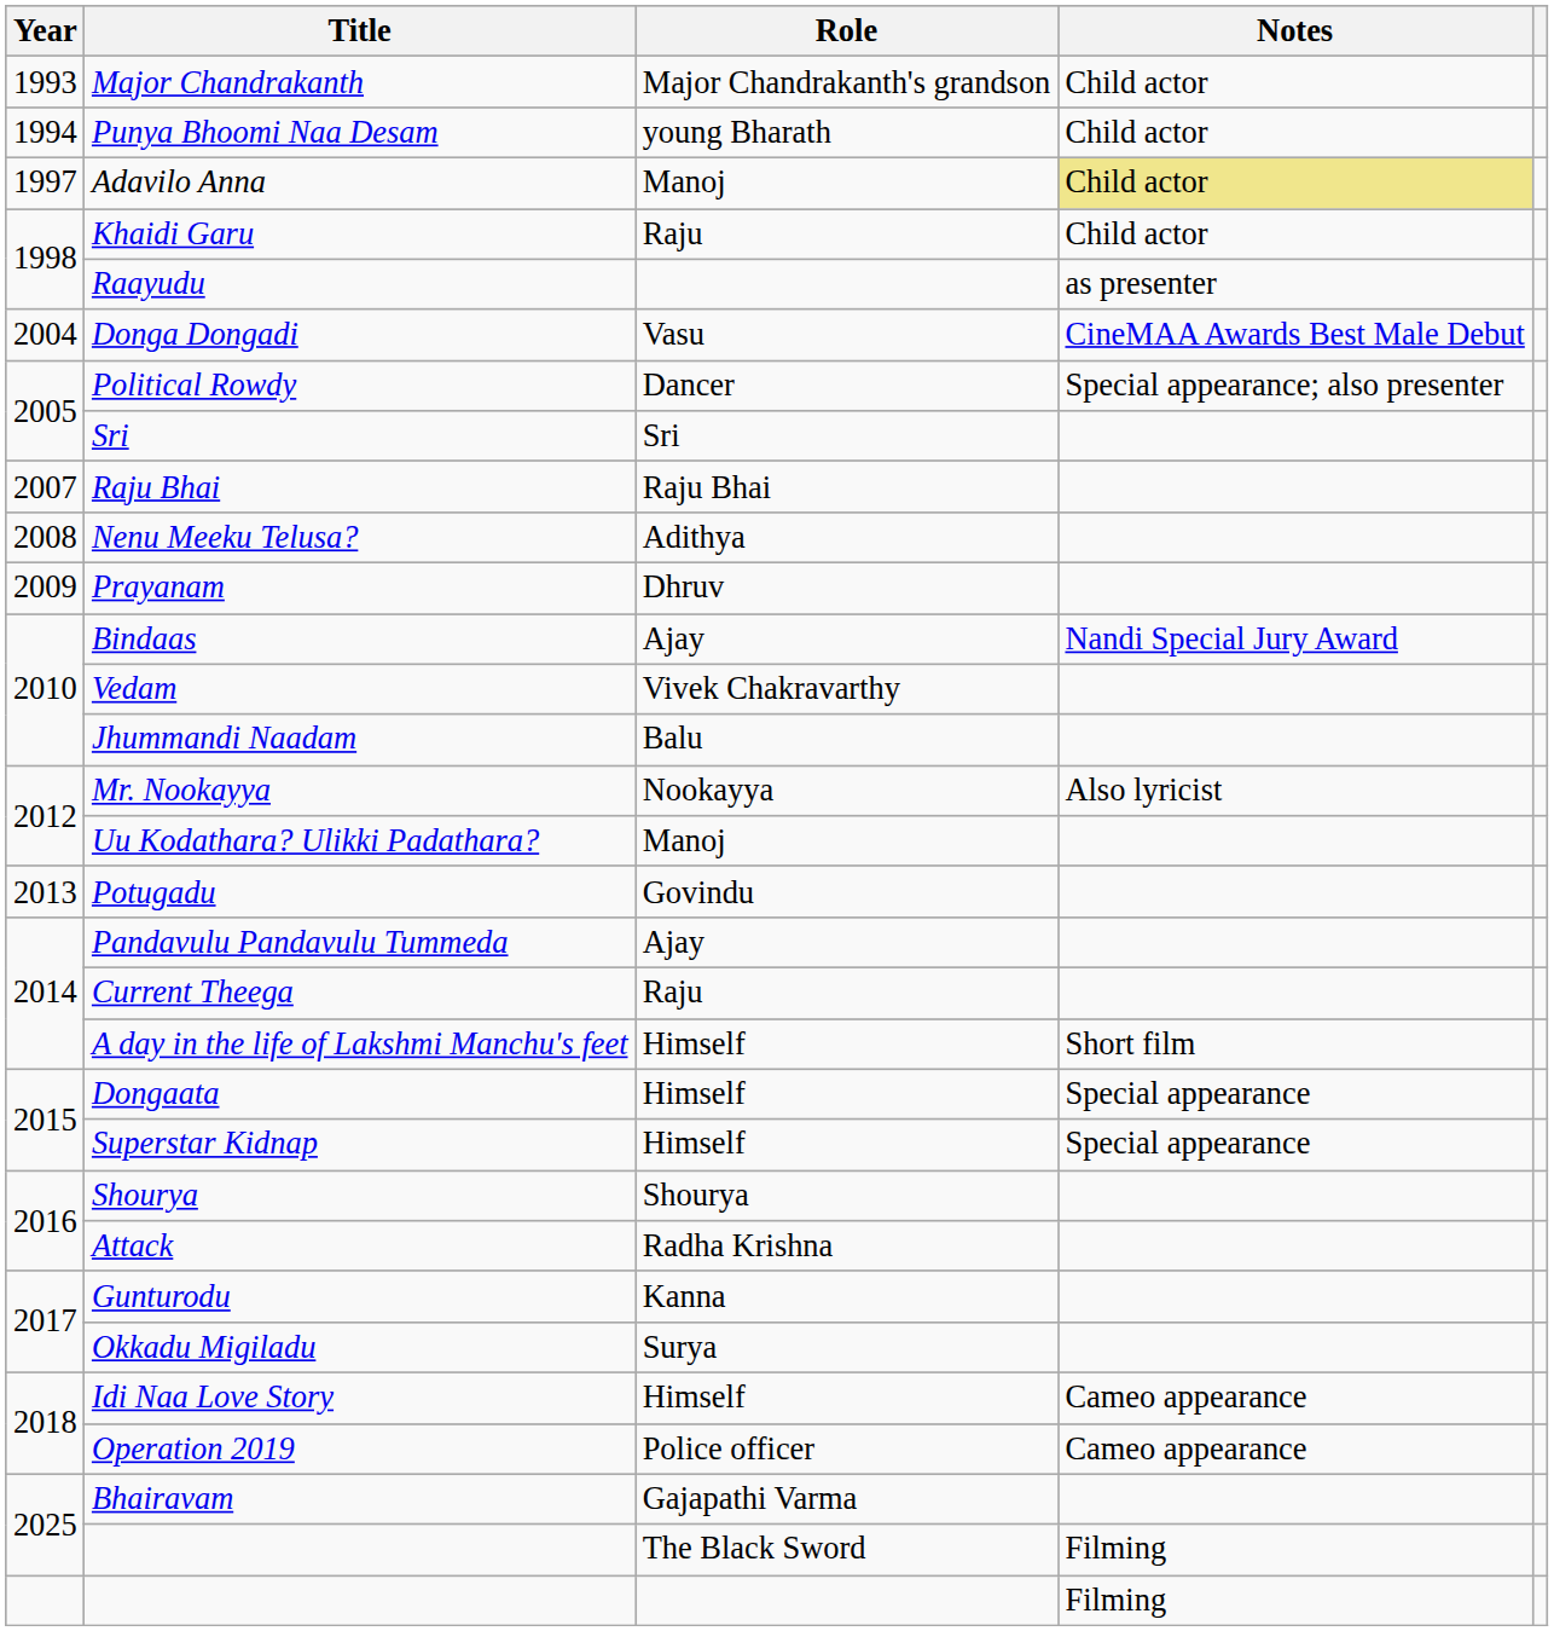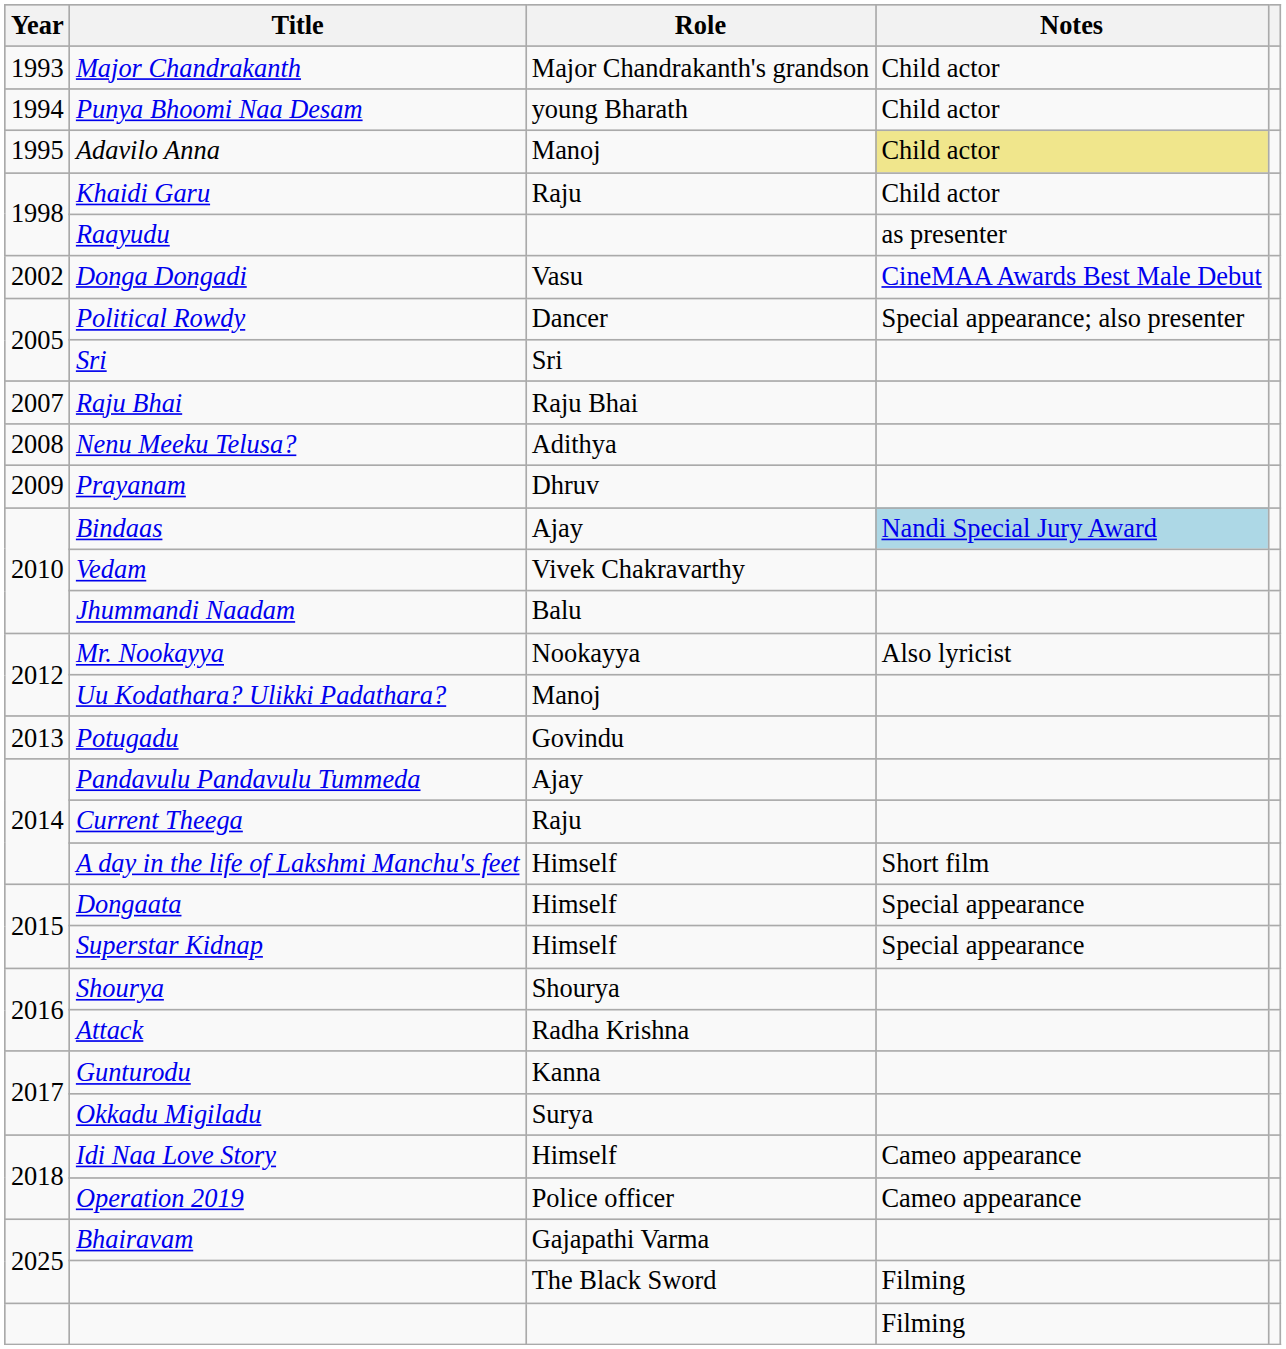Adavilo Anna | Year: 1997 -> 1995
Donga Dongadi | Year: 2004 -> 2002
Bindaas | Notes: no background -> lightblue background
